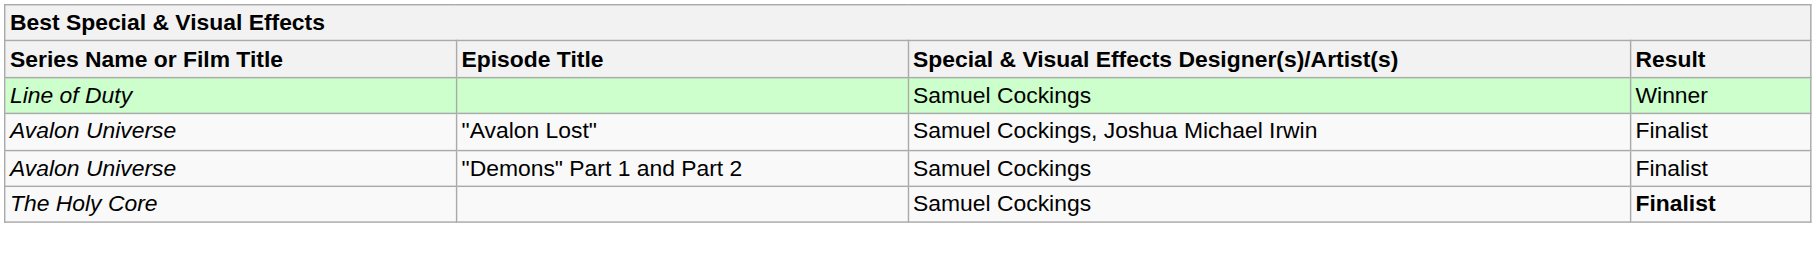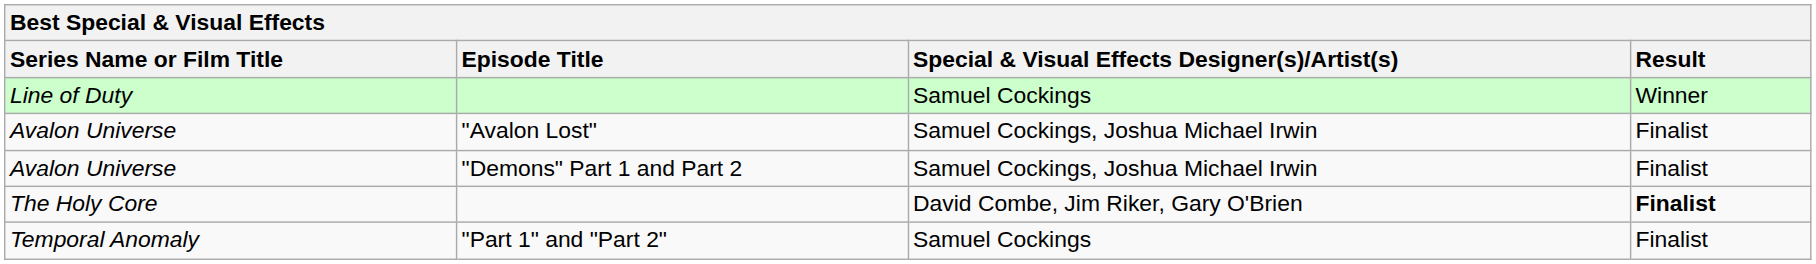Avalon Universe / "Demons" Part 1 and Part 2 | Special & Visual Effects Designer(s)/Artist(s): Samuel Cockings -> Samuel Cockings, Joshua Michael Irwin
The Holy Core | Special & Visual Effects Designer(s)/Artist(s): Samuel Cockings -> David Combe, Jim Riker, Gary O'Brien
+ row: Temporal Anomaly | "Part 1" and "Part 2" | Samuel Cockings | Finalist
